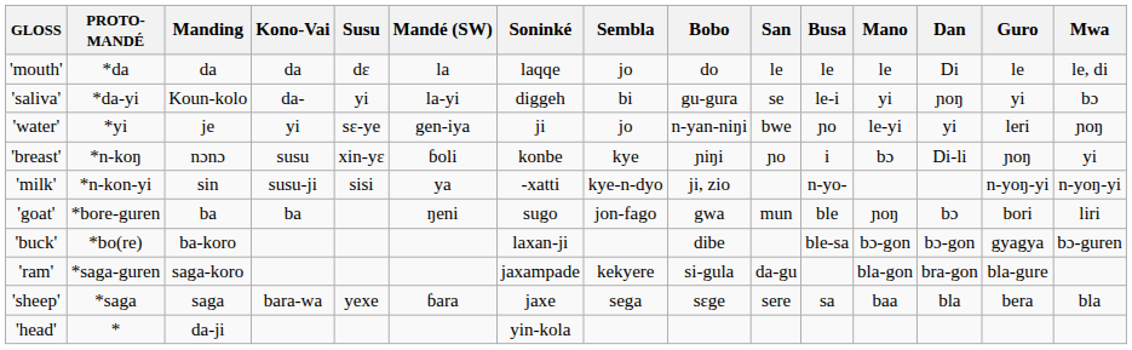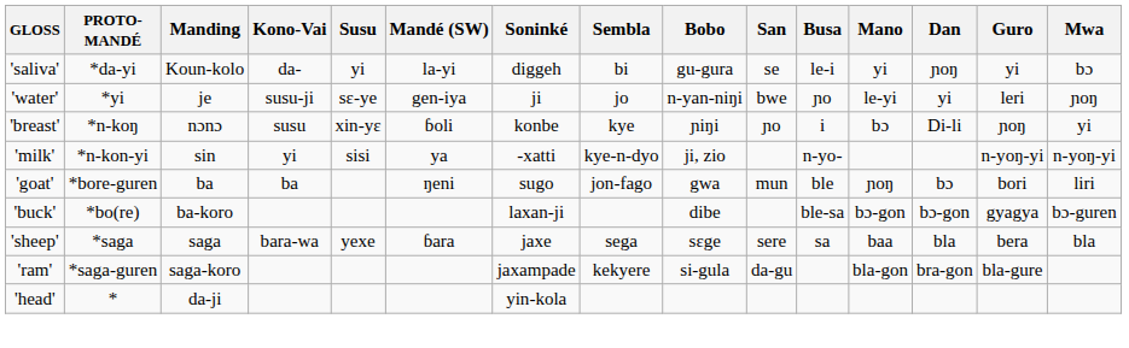- row: 'mouth' | *da | da | da | dɛ | la | laqqe | jo | do | le | le | le | Di | le | le, di
'water' | Kono-Vai: yi -> susu-ji
'milk' | Kono-Vai: susu-ji -> yi
rows swapped: 'sheep' <-> 'ram'
